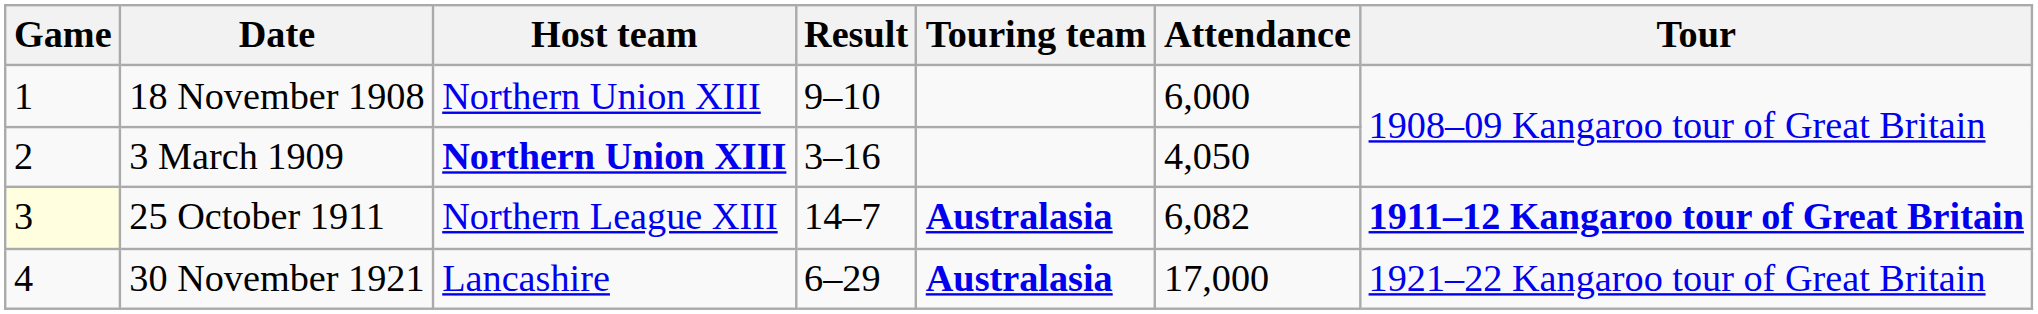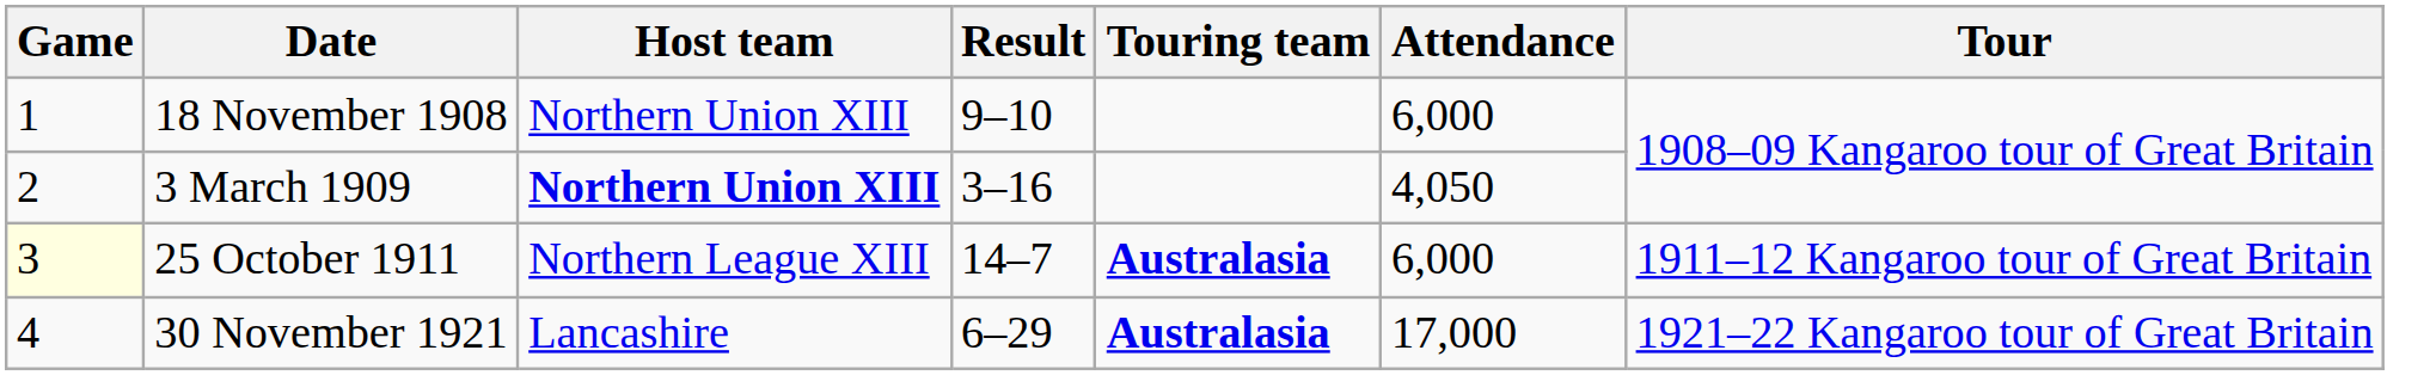25 October 1911 | Attendance: 6,082 -> 6,000
25 October 1911 | Tour: bold -> normal
